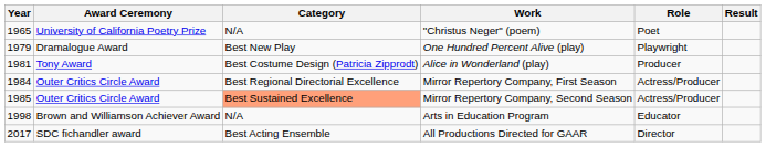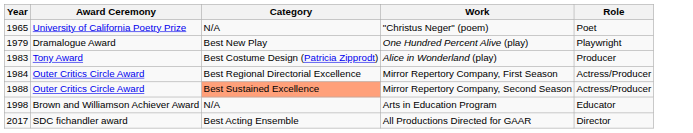- column: Result
Alice in Wonderland (play) | Year: 1981 -> 1983
Mirror Repertory Company, Second Season | Year: 1985 -> 1988
